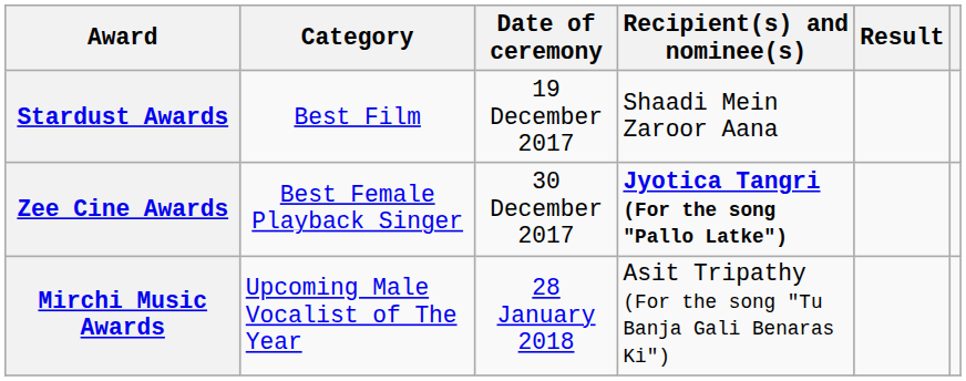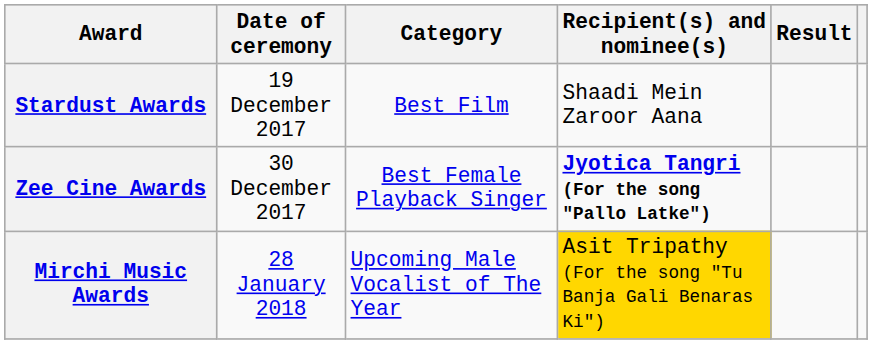columns swapped: Date of ceremony <-> Category
Mirchi Music Awards | Recipient(s) and nominee(s): no background -> gold background
